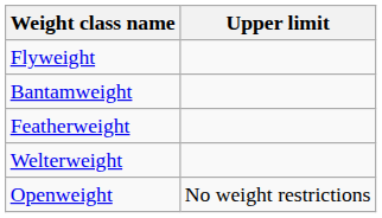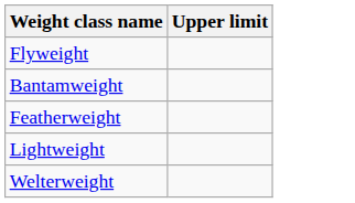+ row: Lightweight
- row: Openweight | No weight restrictions
